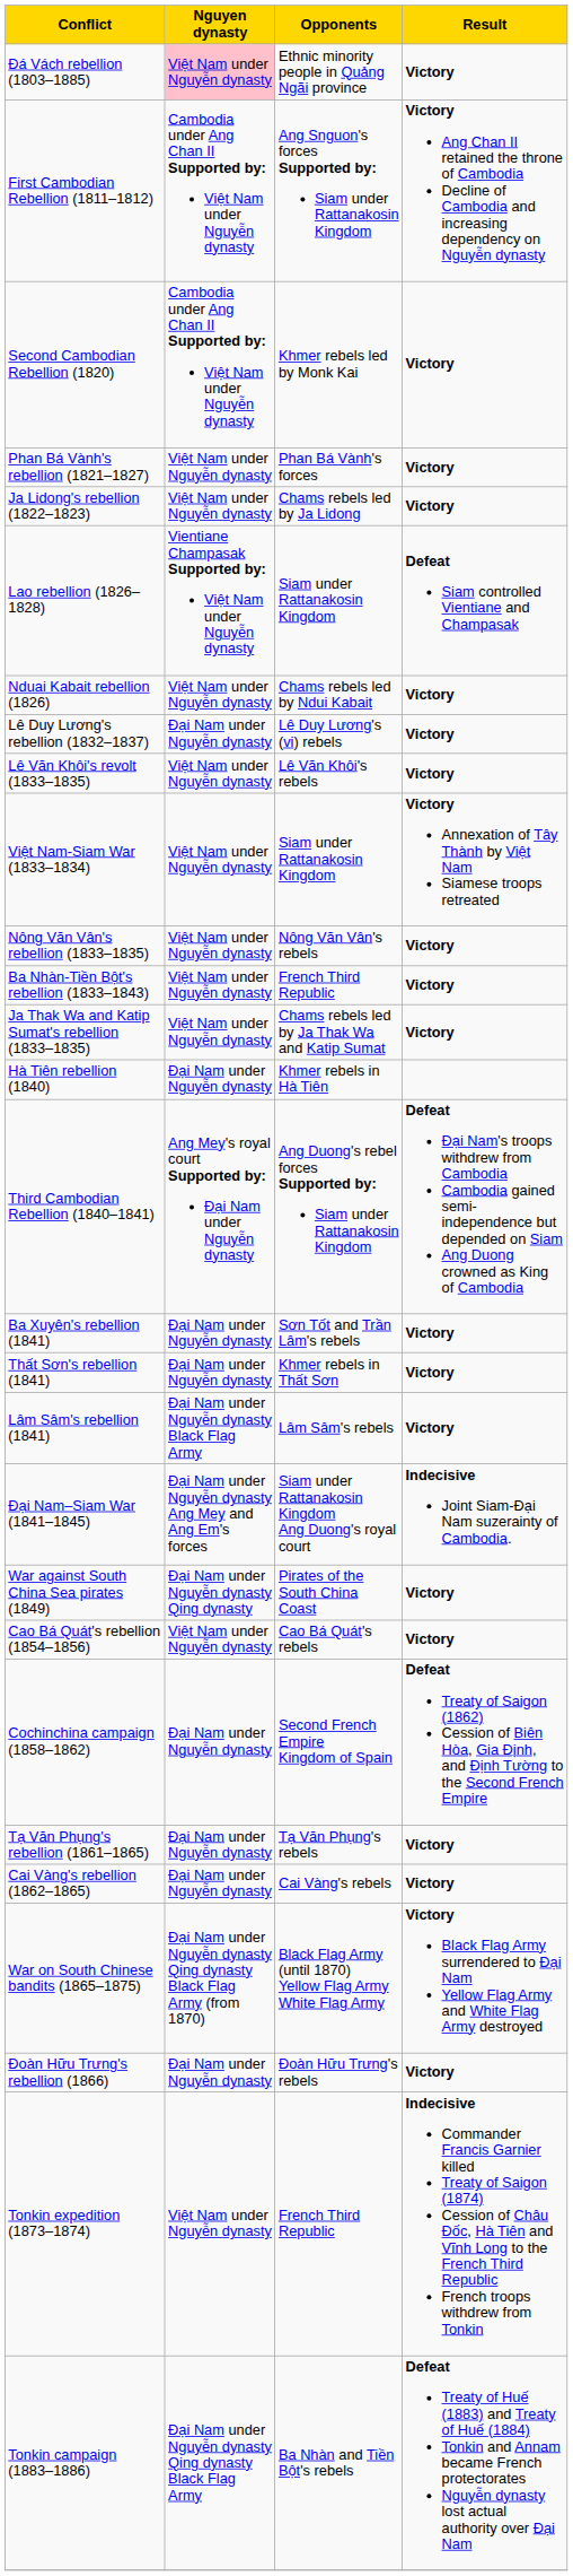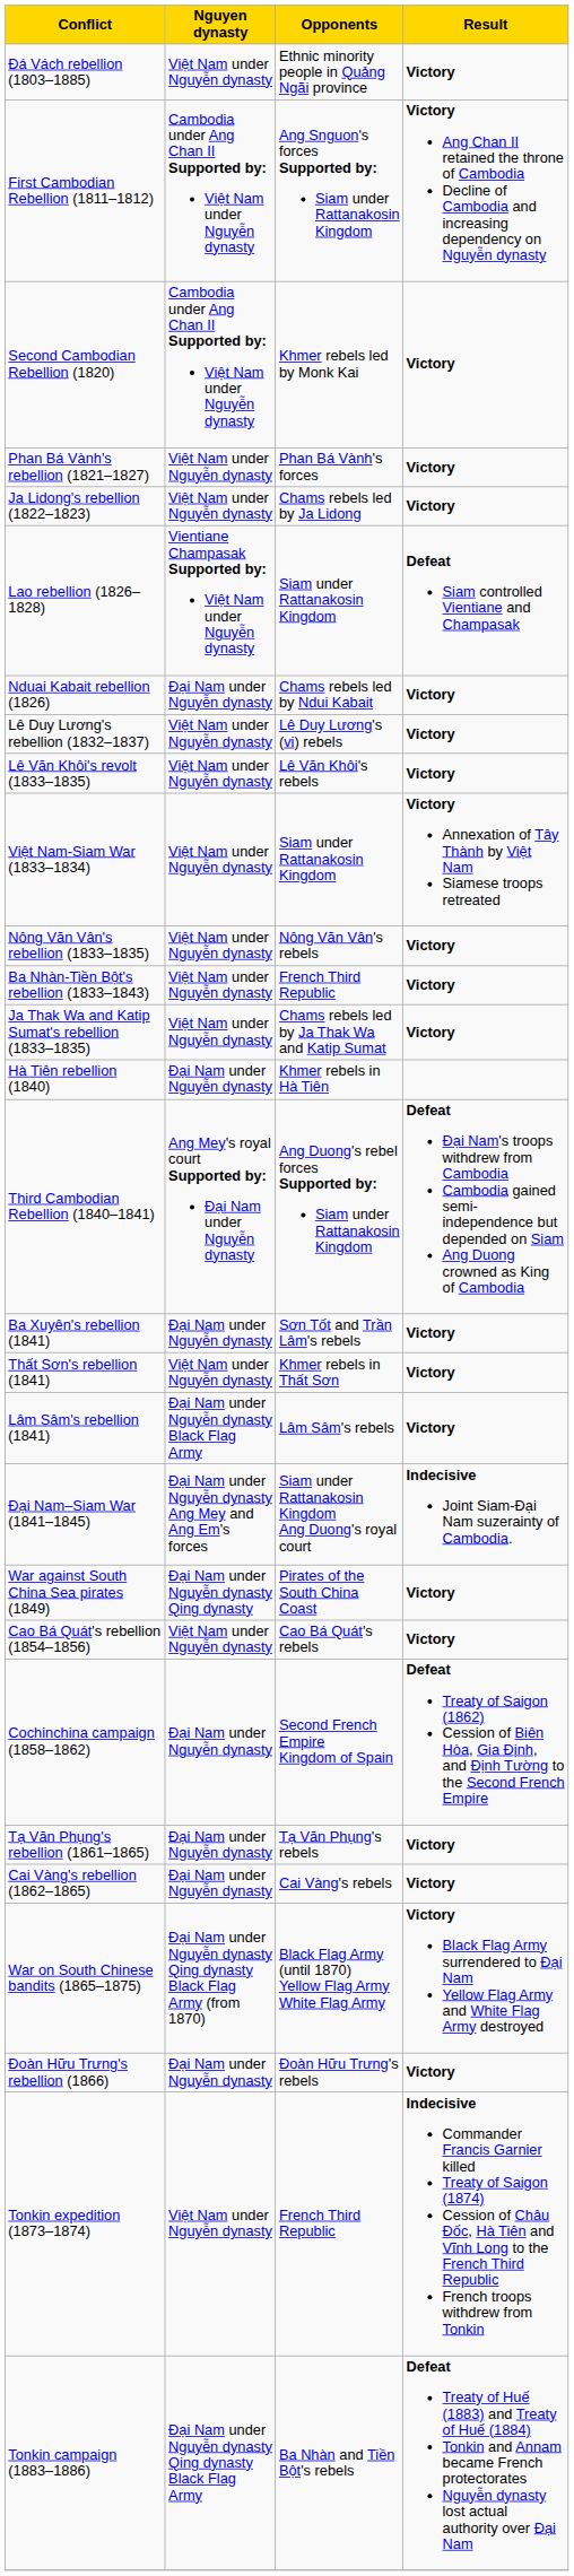Đá Vách rebellion (1803–1885) | Nguyen dynasty: pink background -> no background
Nduai Kabait rebellion (1826) | Nguyen dynasty: Việt Nam under Nguyễn dynasty -> Đại Nam under Nguyễn dynasty
Lê Duy Lương's rebellion (1832–1837) | Nguyen dynasty: Đại Nam under Nguyễn dynasty -> Việt Nam under Nguyễn dynasty
Thất Sơn's rebellion (1841) | Nguyen dynasty: Đại Nam under Nguyễn dynasty -> Việt Nam under Nguyễn dynasty
